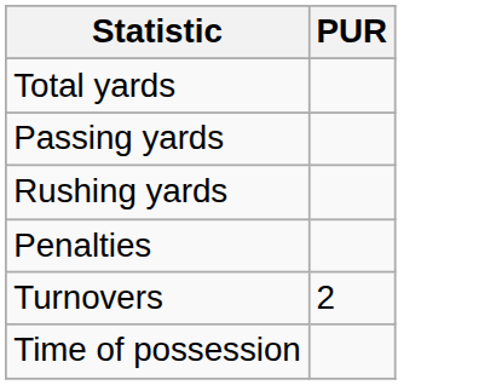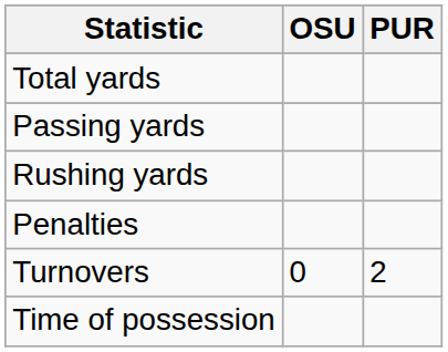+ column: OSU | 0
